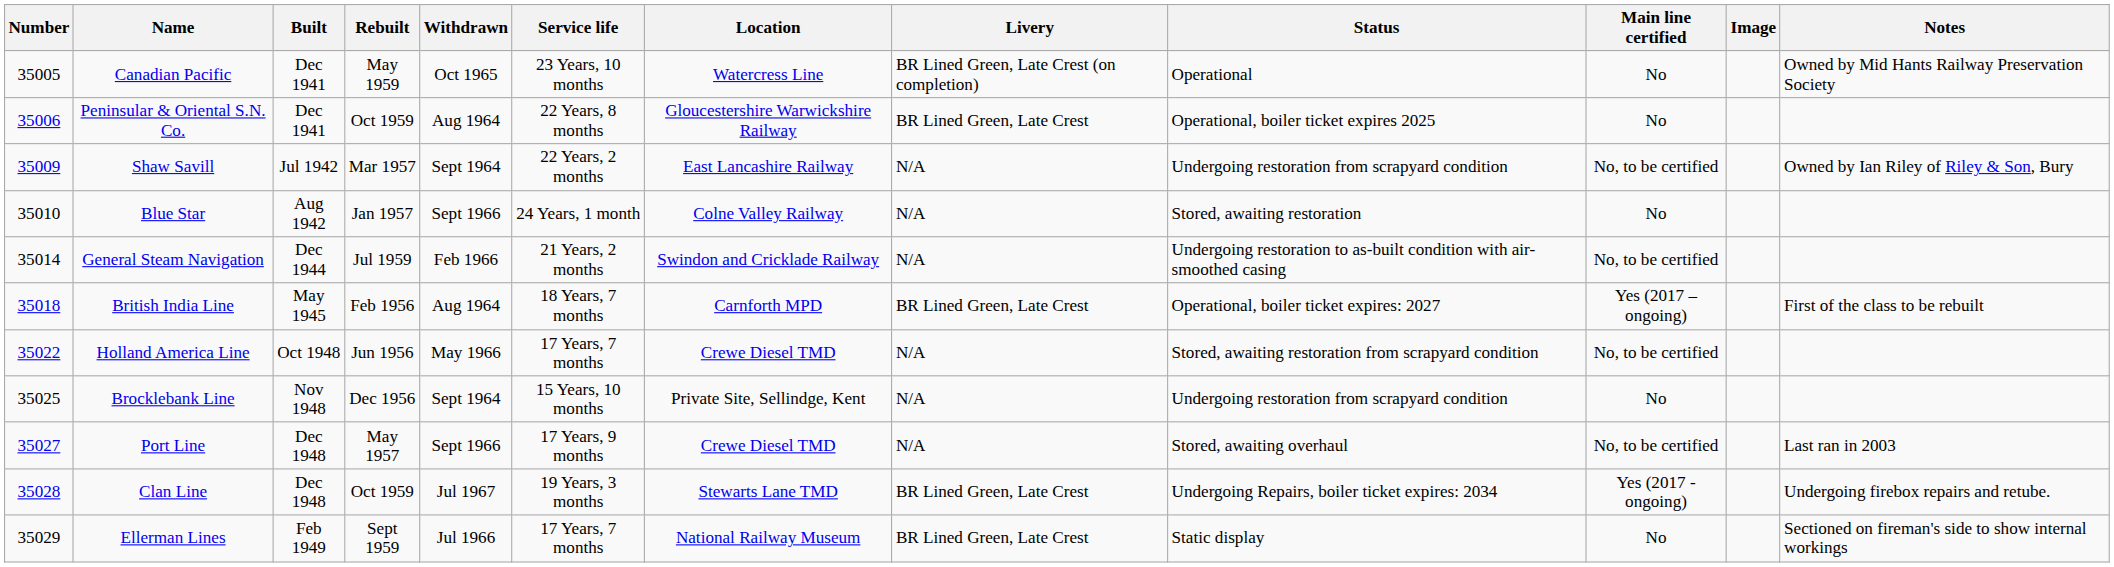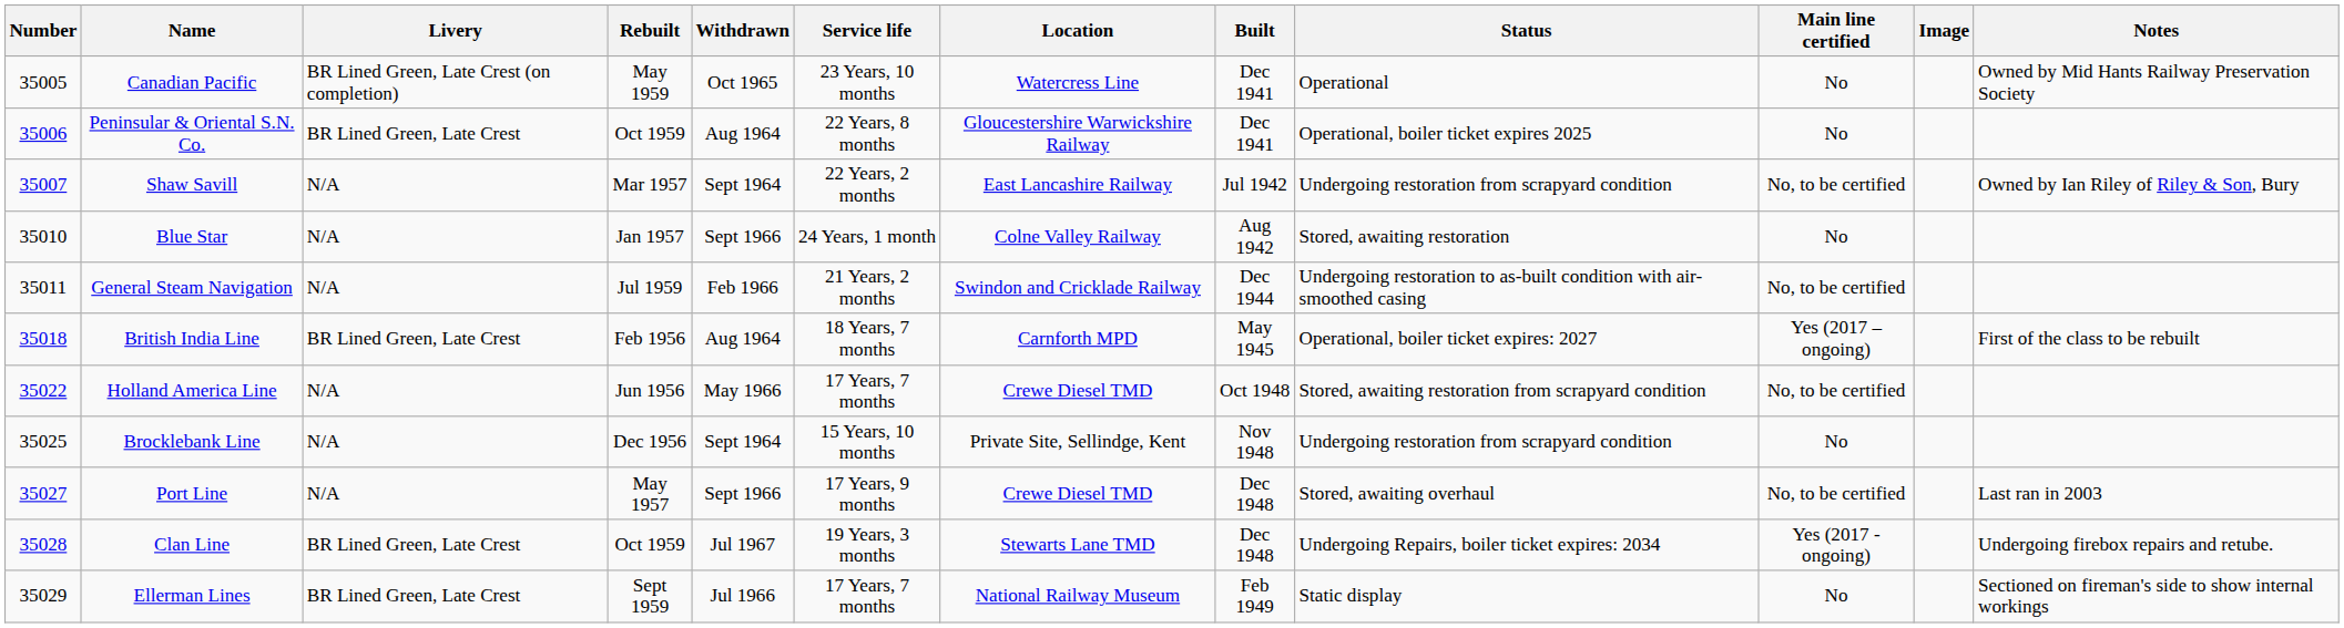columns swapped: Built <-> Livery
Shaw Savill | Number: 35009 -> 35007
General Steam Navigation | Number: 35014 -> 35011
